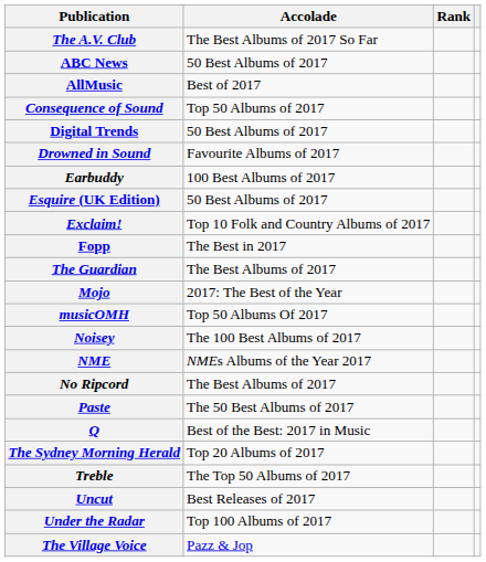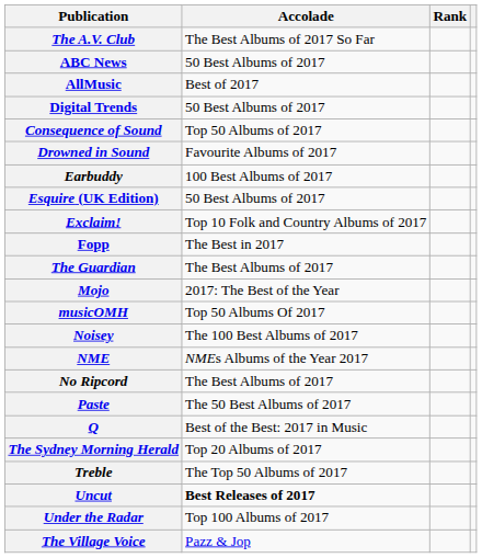rows swapped: Consequence of Sound <-> Digital Trends
Uncut | Accolade: normal -> bold
